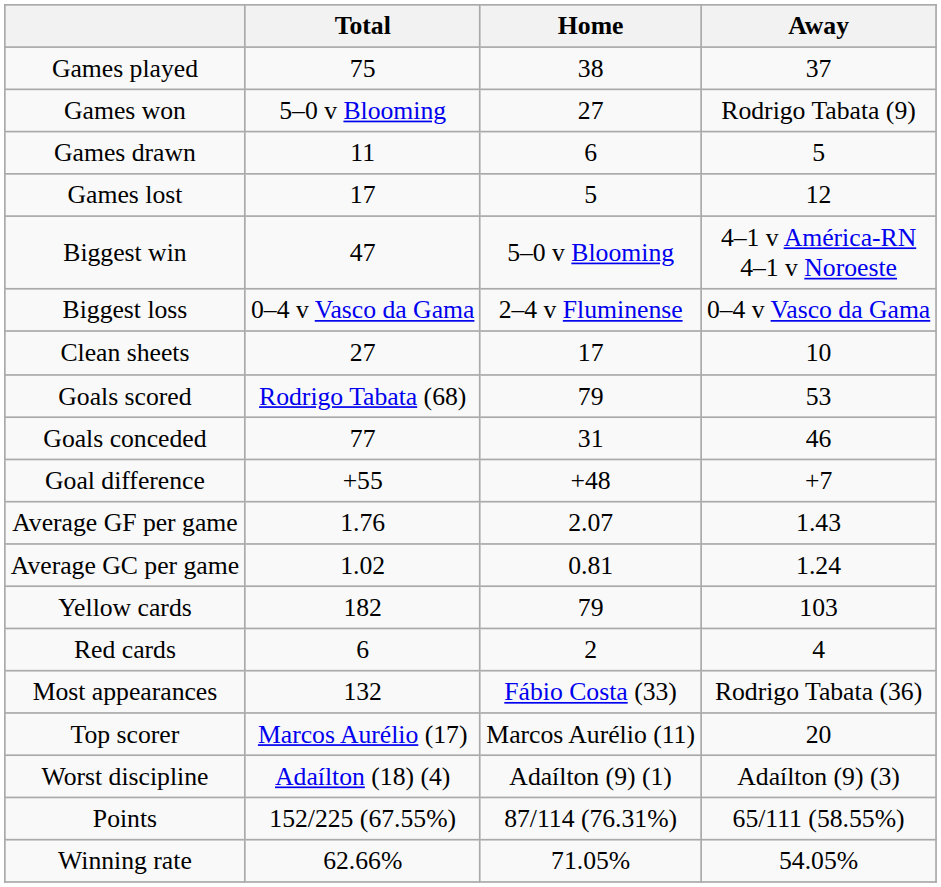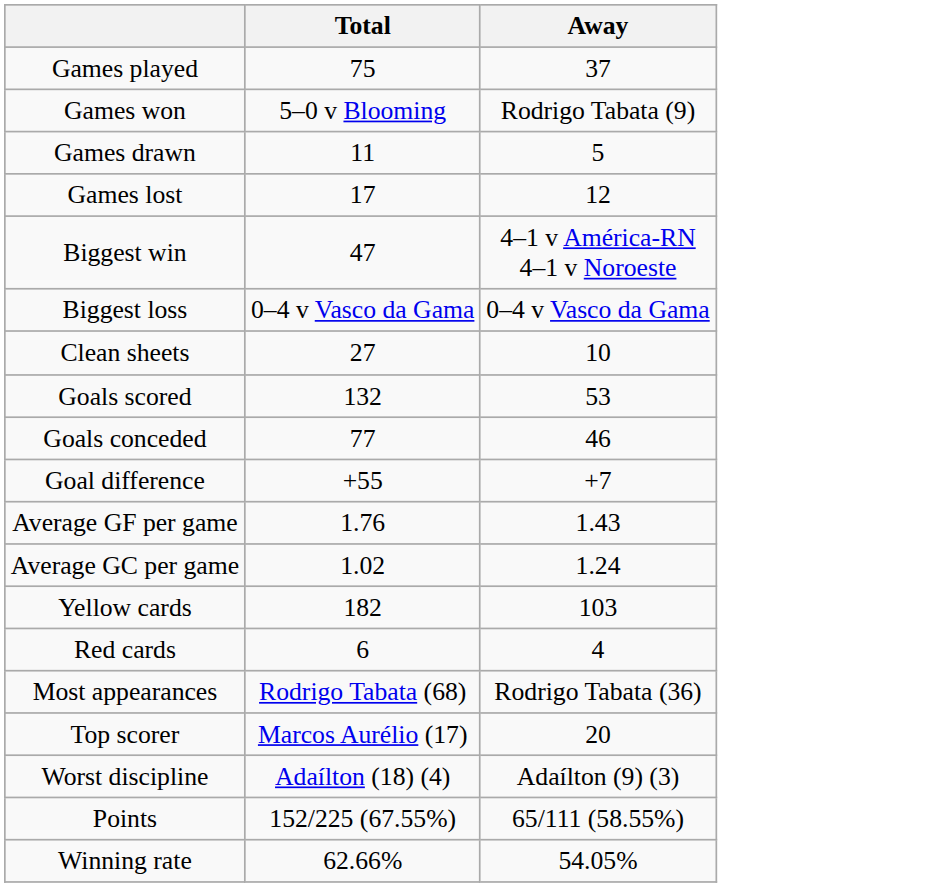- column: Home | 38 | 27 | 6 | 5 | 5–0 v Blooming | 2–4 v Fluminense | 17 | 79 | 31 | +48 | 2.07 | 0.81 | 79 | 2 | Fábio Costa (33) | Marcos Aurélio (11) | Adaílton (9) (1) | 87/114 (76.31%) | 71.05%
Goals scored | Total: Rodrigo Tabata (68) -> 132
Most appearances | Total: 132 -> Rodrigo Tabata (68)
